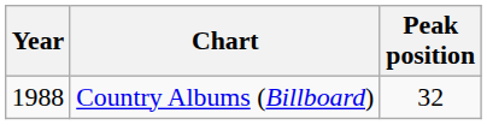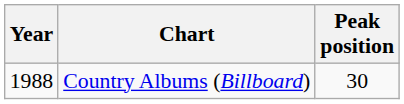Country Albums (Billboard) | Peak position: 32 -> 30
